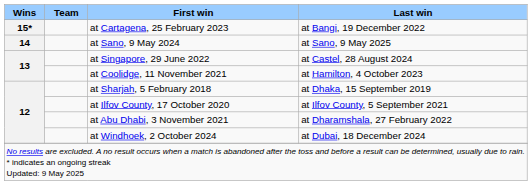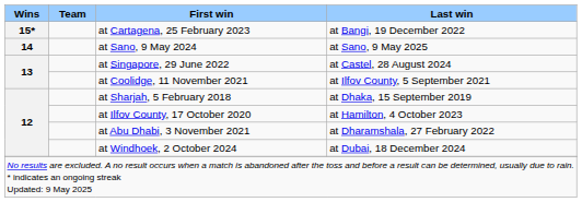at Coolidge, 11 November 2021 | Last win: at Hamilton, 4 October 2023 -> at Ilfov County, 5 September 2021
at Ilfov County, 17 October 2020 | Last win: at Ilfov County, 5 September 2021 -> at Hamilton, 4 October 2023
